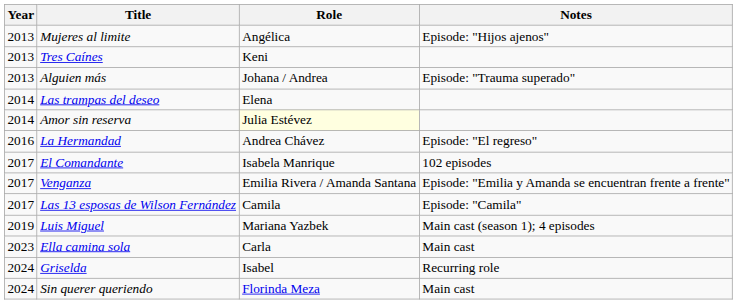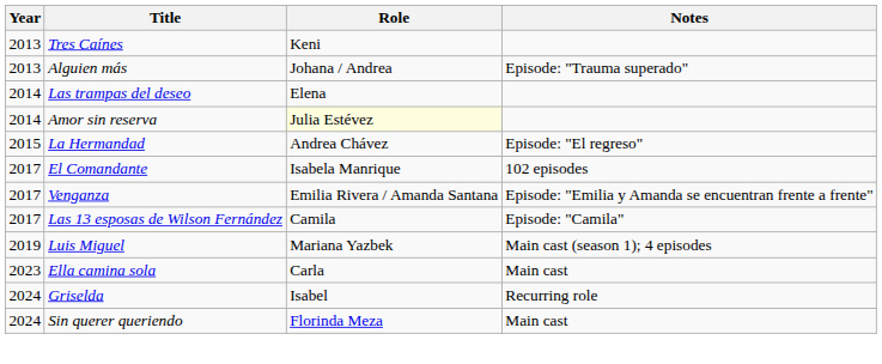- row: 2013 | Mujeres al limite | Angélica | Episode: "Hijos ajenos"
La Hermandad | Year: 2016 -> 2015
